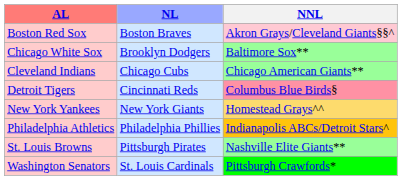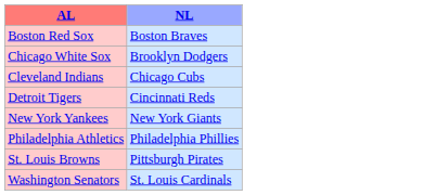- column: NNL | Akron Grays/Cleveland Giants§§^ | Baltimore Sox** | Chicago American Giants** | Columbus Blue Birds§ | Homestead Grays^^ | Indianapolis ABCs/Detroit Stars^ | Nashville Elite Giants** | Pittsburgh Crawfords*
